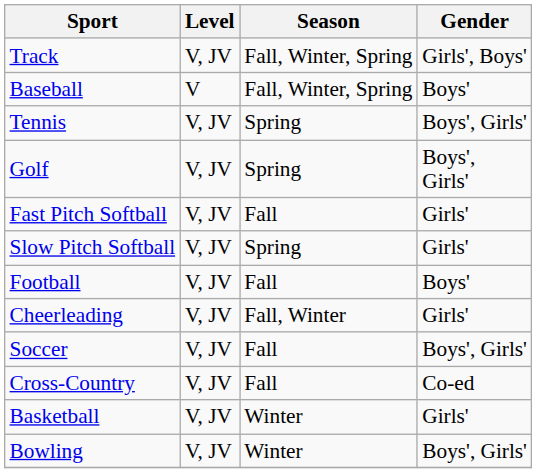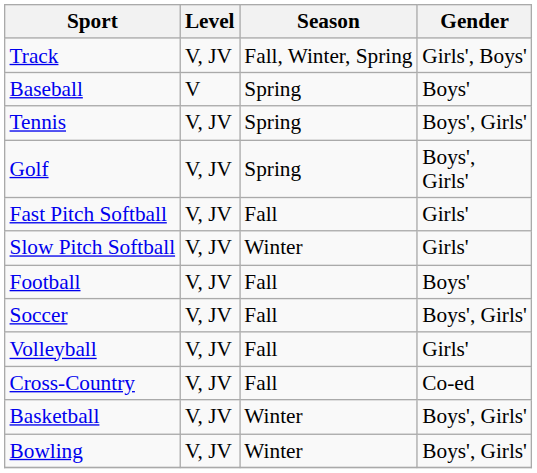Baseball | Season: Fall, Winter, Spring -> Spring
Slow Pitch Softball | Season: Spring -> Winter
- row: Cheerleading | V, JV | Fall, Winter | Girls'
+ row: Volleyball | V, JV | Fall | Girls'
Basketball | Gender: Girls' -> Boys', Girls'
